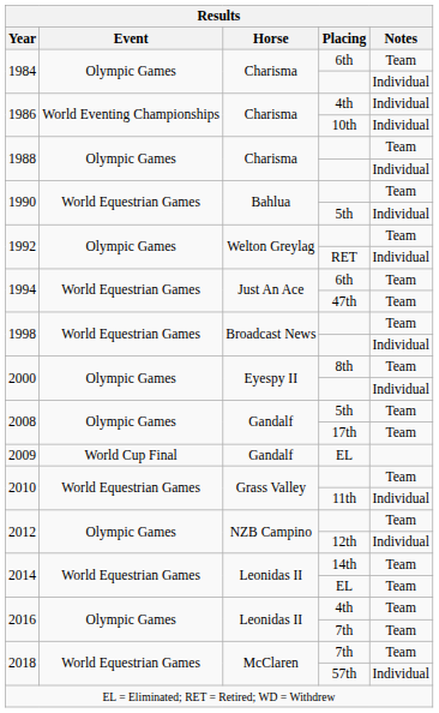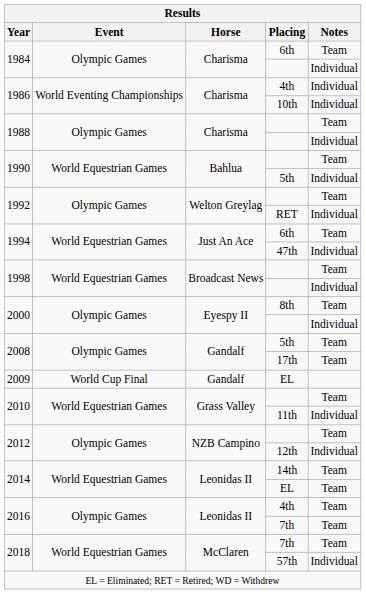1994 / 47th | Notes: Team -> Individual
